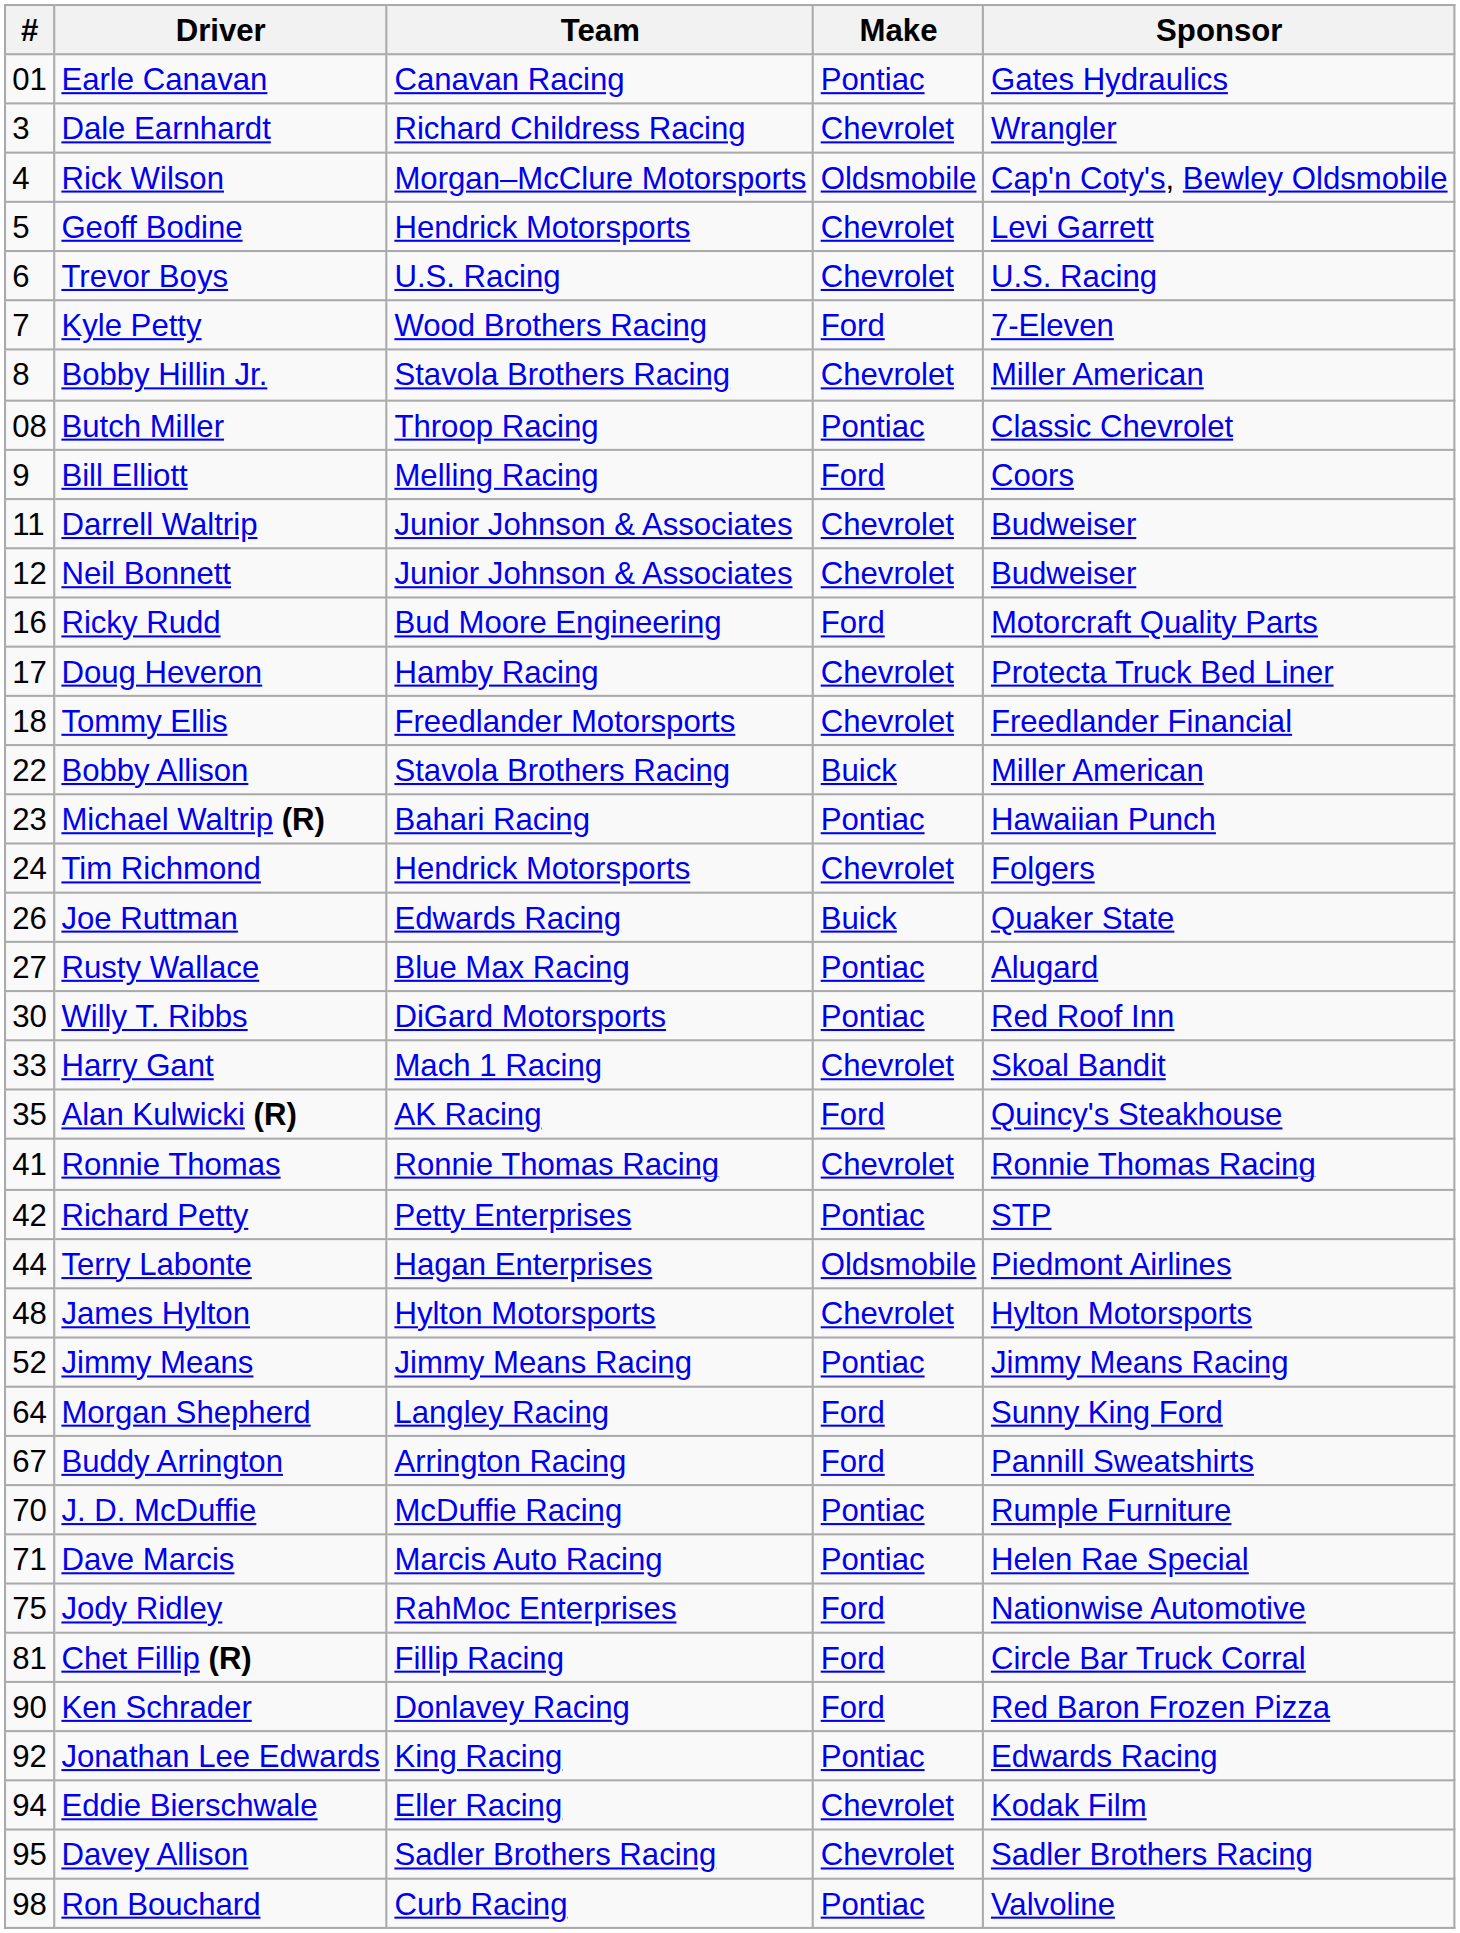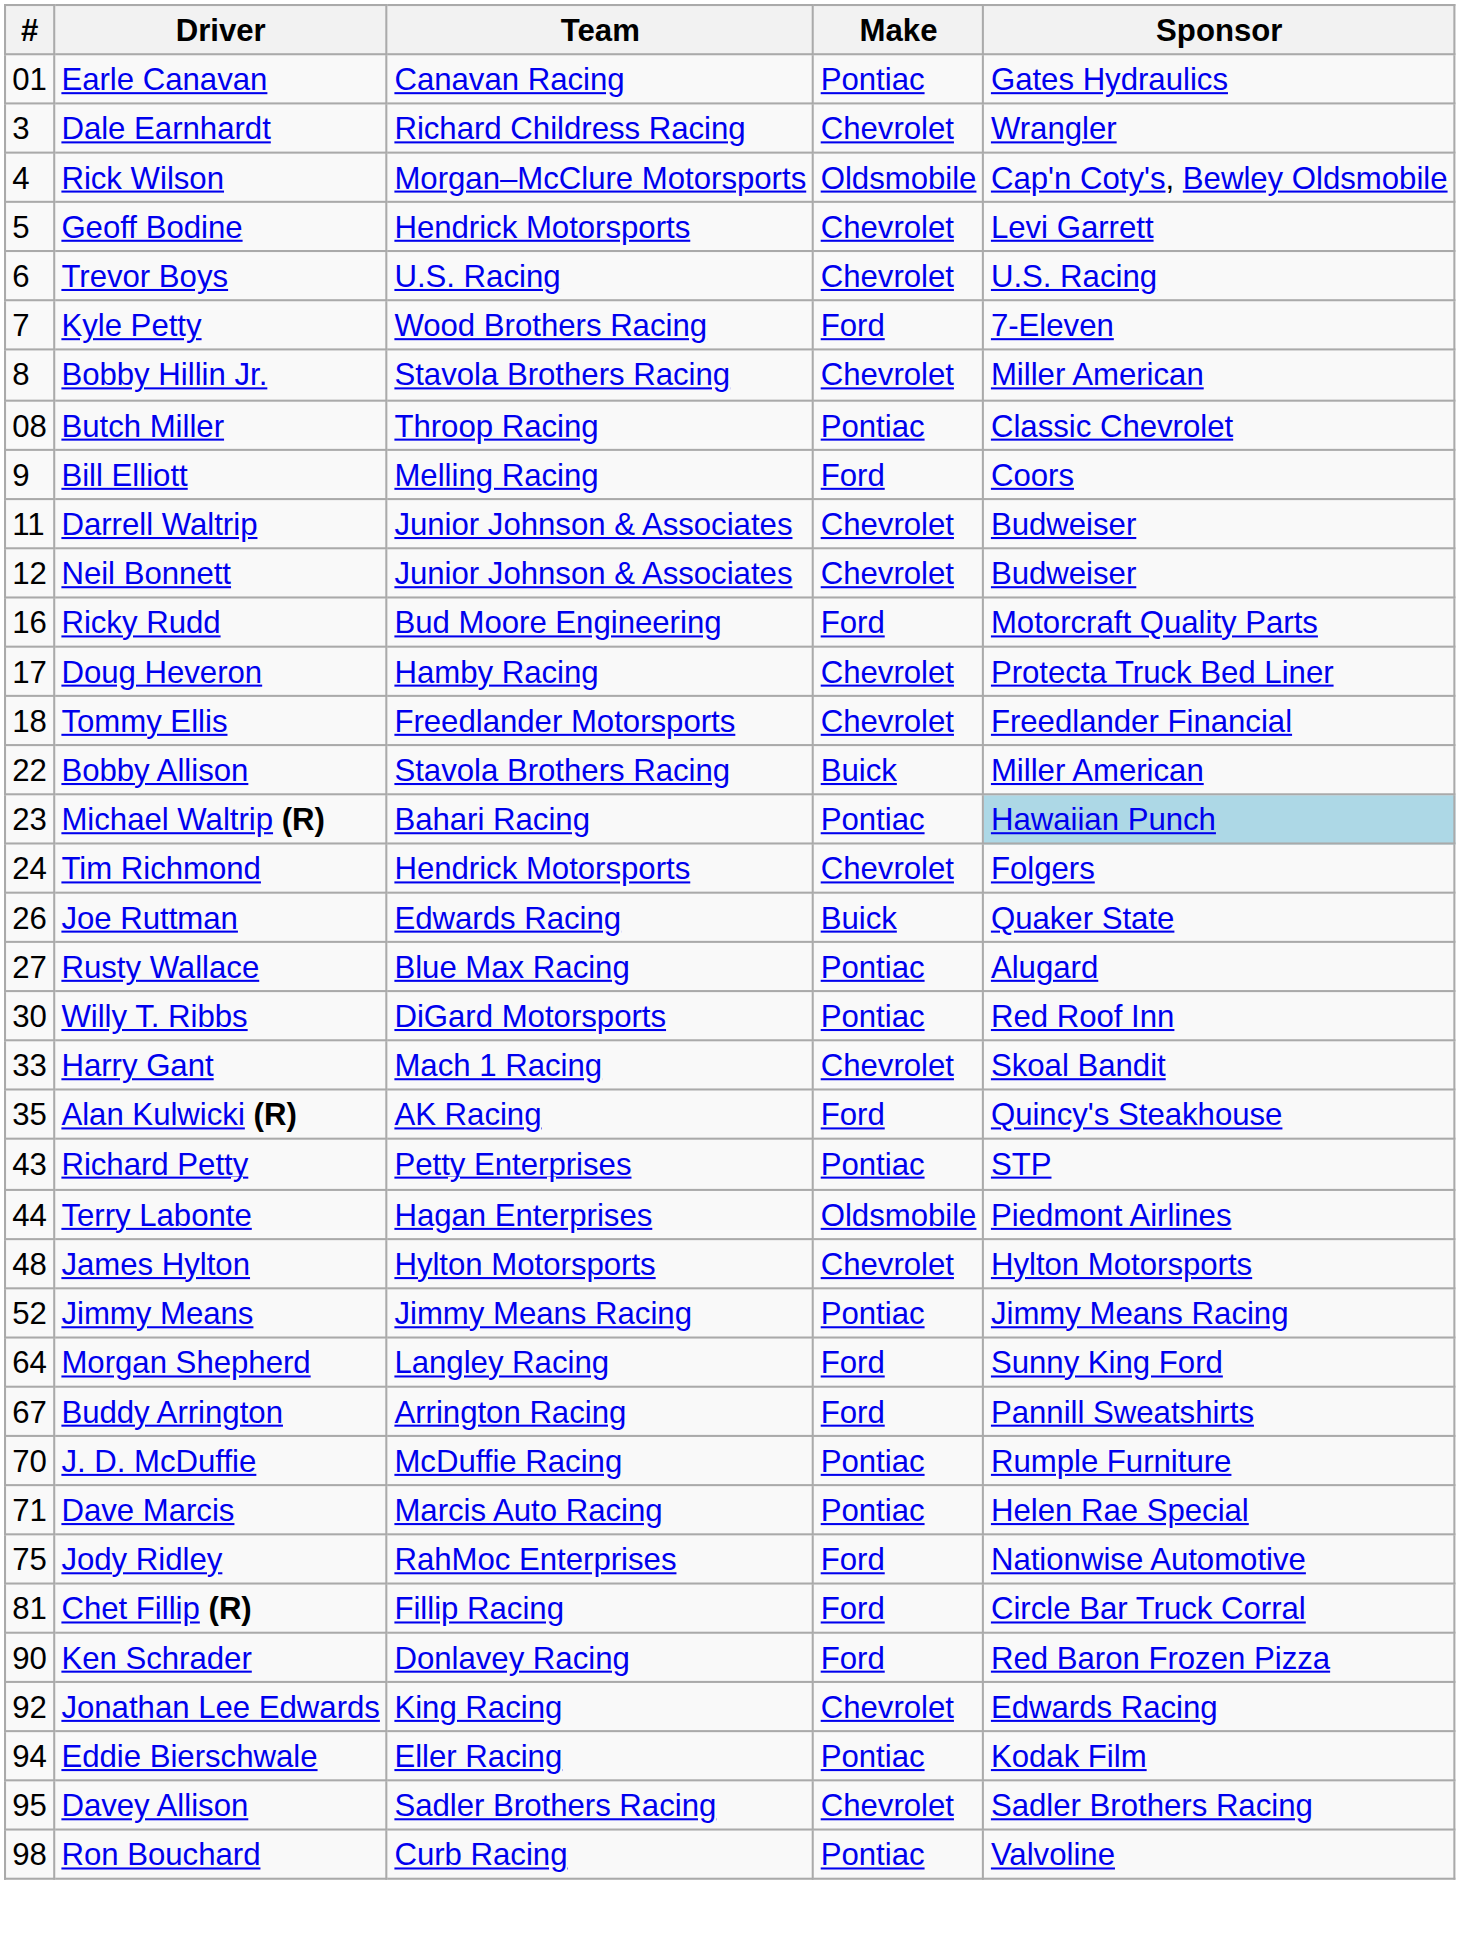Michael Waltrip (R) | Sponsor: no background -> lightblue background
- row: 41 | Ronnie Thomas | Ronnie Thomas Racing | Chevrolet | Ronnie Thomas Racing
Richard Petty | #: 42 -> 43
Jonathan Lee Edwards | Make: Pontiac -> Chevrolet
Eddie Bierschwale | Make: Chevrolet -> Pontiac
